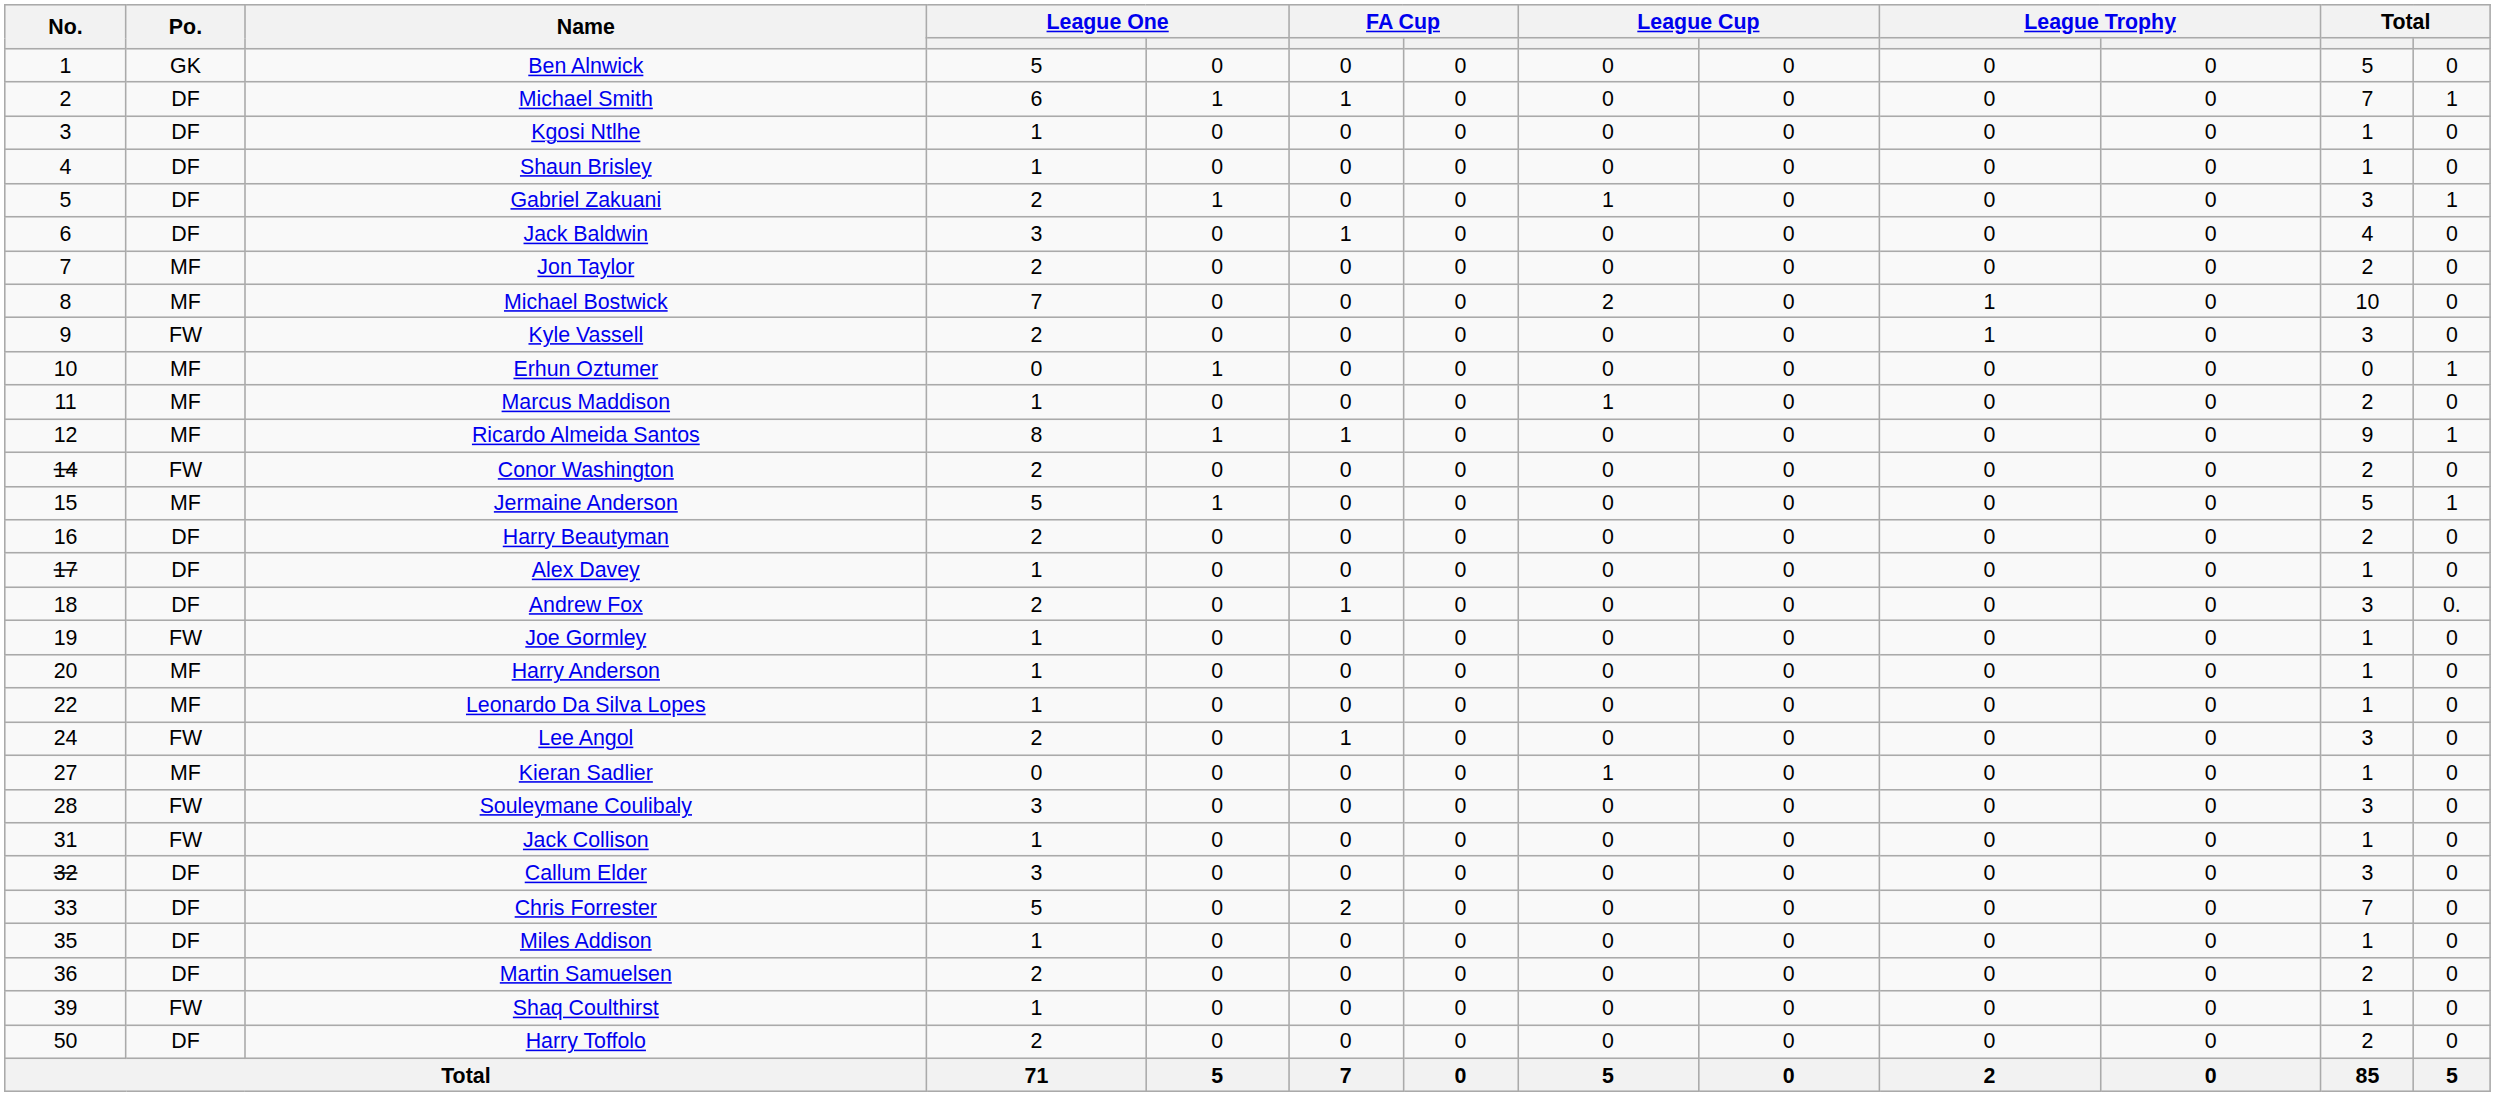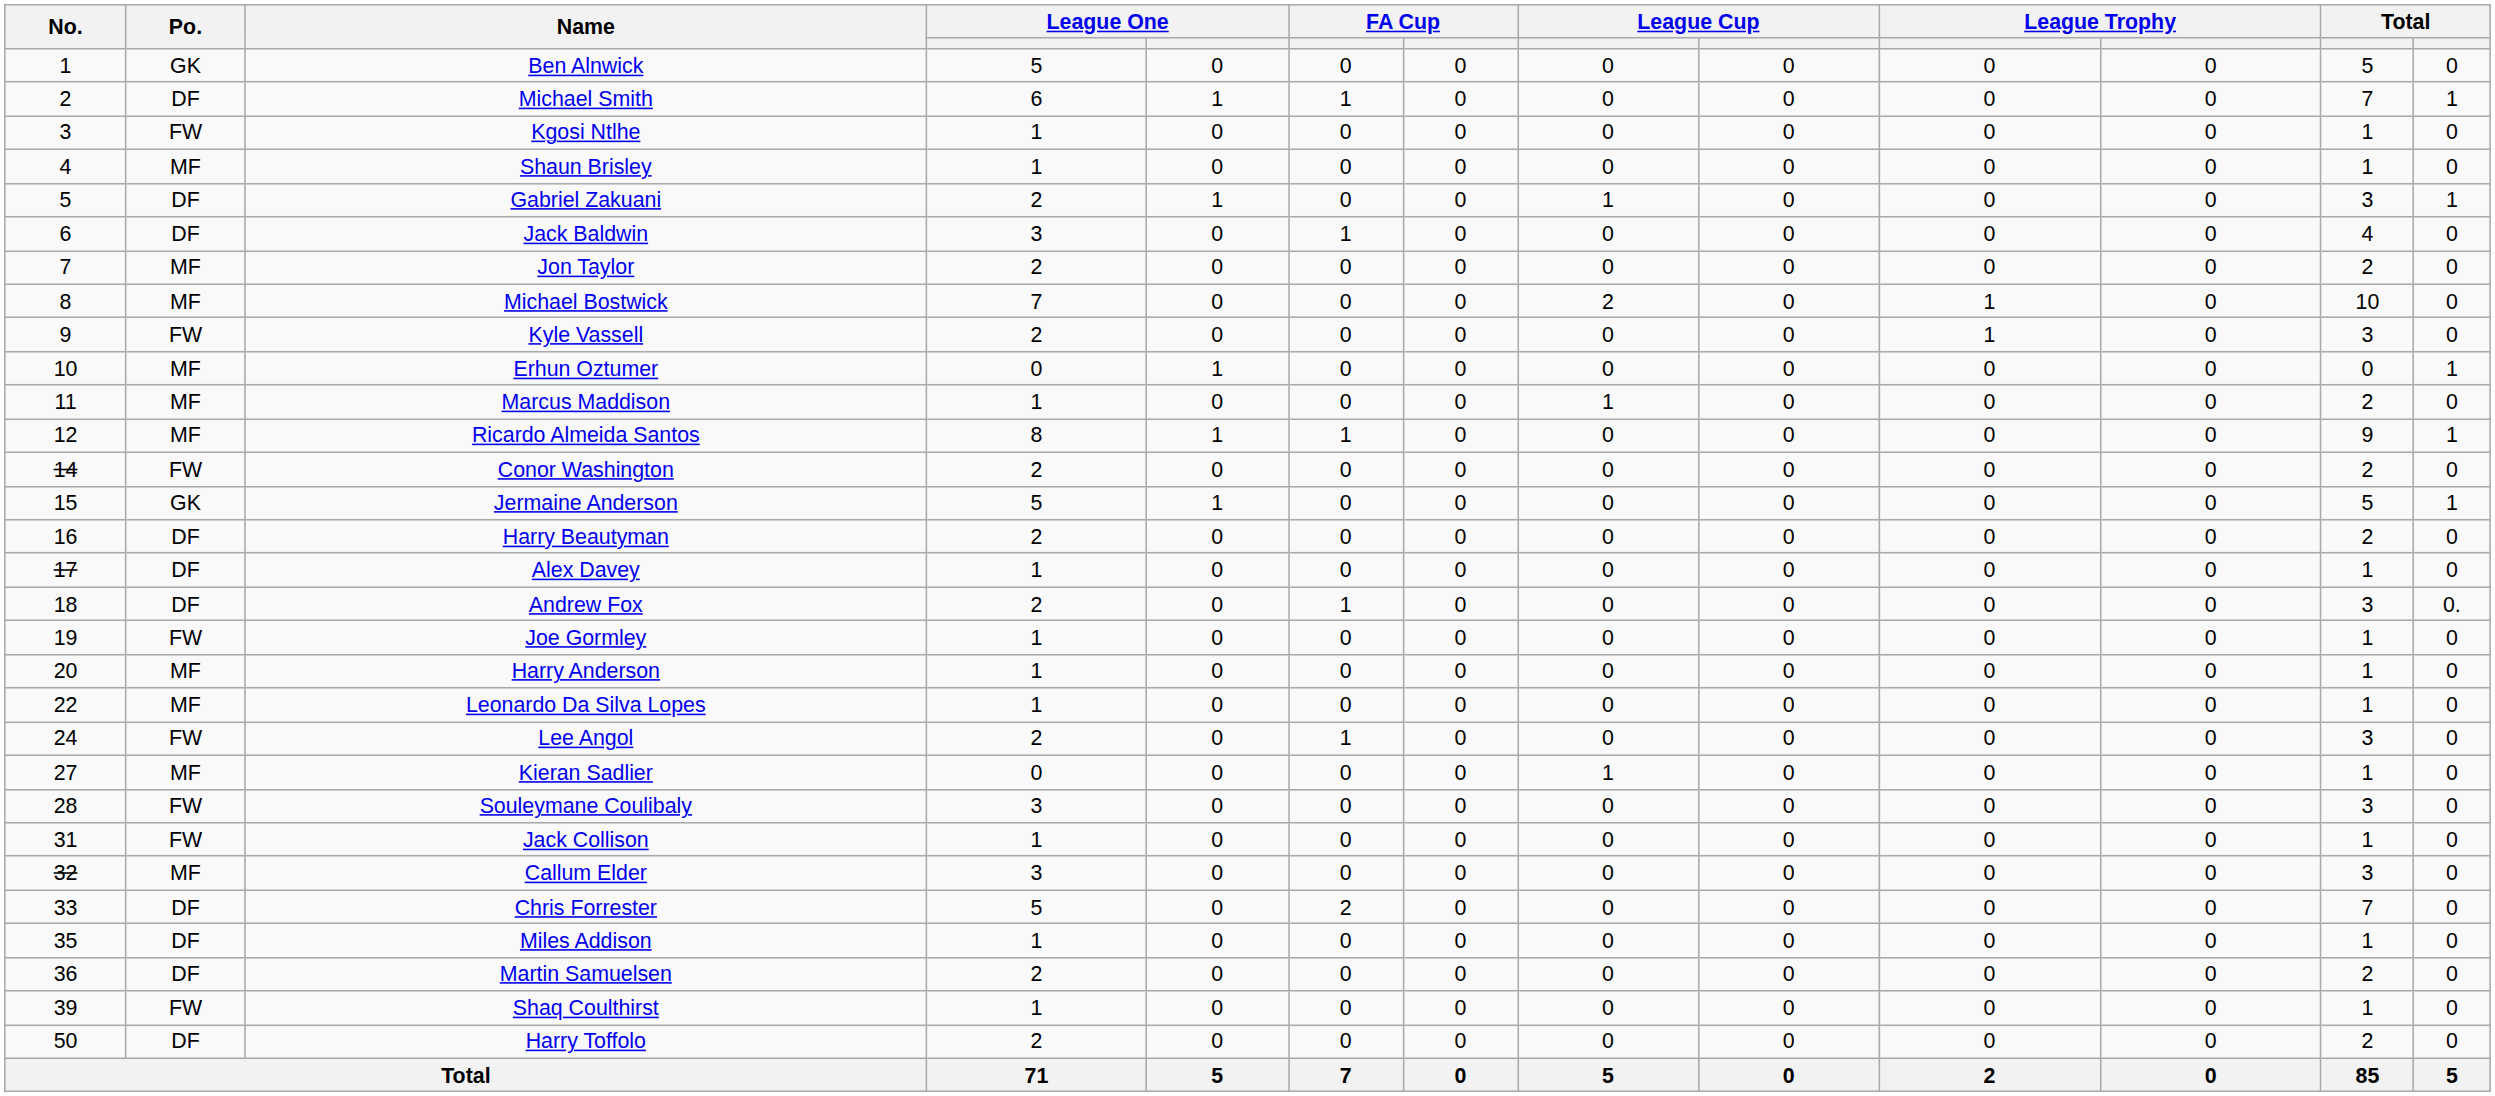Kgosi Ntlhe | Po.: DF -> FW
Shaun Brisley | Po.: DF -> MF
Jermaine Anderson | Po.: MF -> GK
Callum Elder | Po.: DF -> MF
